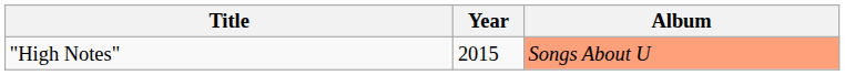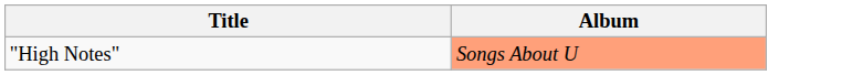- column: Year | 2015
